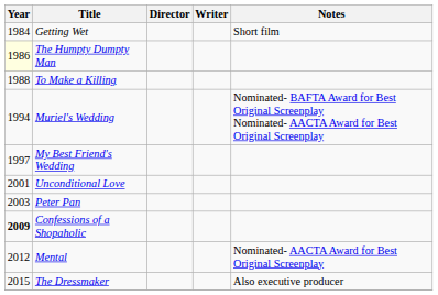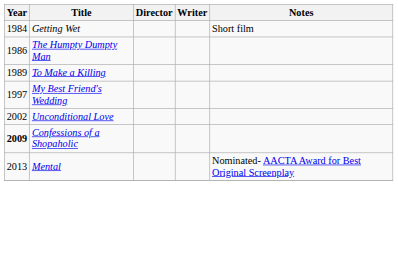The Humpty Dumpty Man | Year: lightyellow background -> no background
To Make a Killing | Year: 1988 -> 1989
- row: 1994 | Muriel's Wedding | Nominated- BAFTA Award for Best Original Screenplay Nominated- AACTA Award for Best Original Screenplay
Unconditional Love | Year: 2001 -> 2002
- row: 2003 | Peter Pan
Mental | Year: 2012 -> 2013
- row: 2015 | The Dressmaker | Also executive producer
